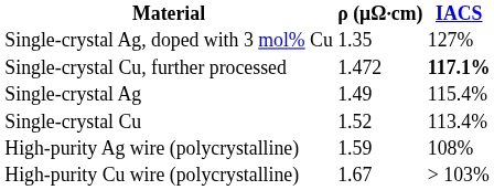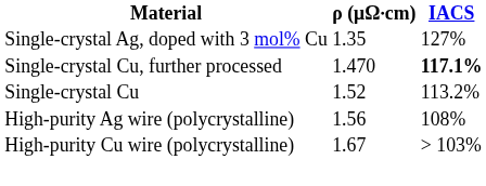Single-crystal Cu, further processed | ρ (μΩ∙cm): 1.472 -> 1.470
- row: Single-crystal Ag | 1.49 | 115.4%
Single-crystal Cu | IACS: 113.4% -> 113.2%
High-purity Ag wire (polycrystalline) | ρ (μΩ∙cm): 1.59 -> 1.56
